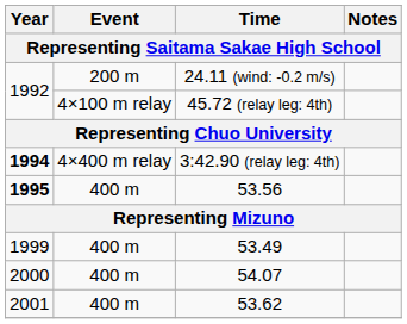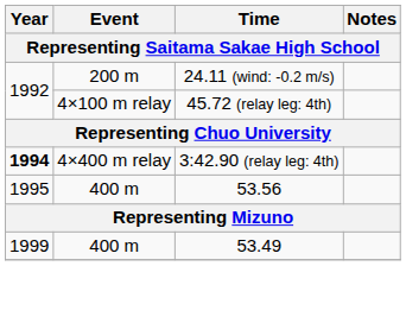53.56 | Year: bold -> normal
- row: 2000 | 400 m | 54.07
- row: 2001 | 400 m | 53.62
